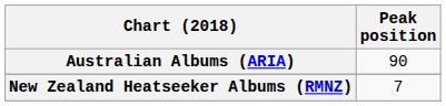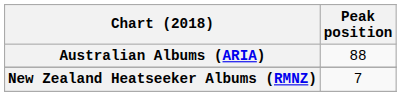Australian Albums (ARIA) | Peak position: 90 -> 88
